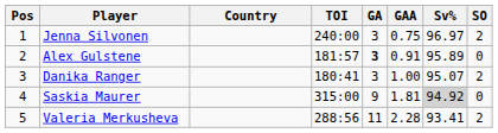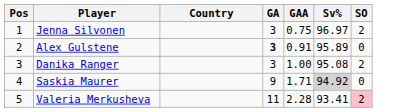- column: TOI | 240:00 | 181:57 | 180:41 | 315:00 | 288:56
Danika Ranger | Sv%: 95.07 -> 95.08
Saskia Maurer | GAA: 1.81 -> 1.71
Valeria Merkusheva | SO: no background -> pink background
